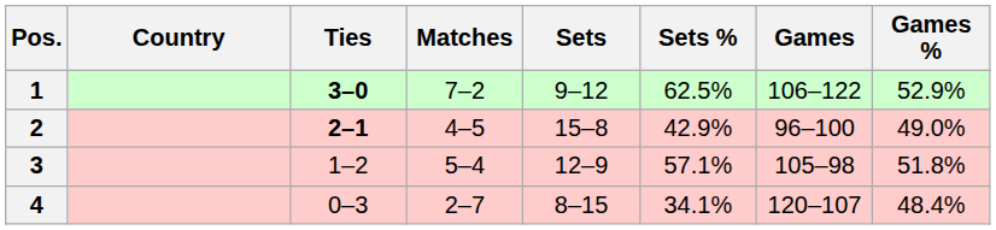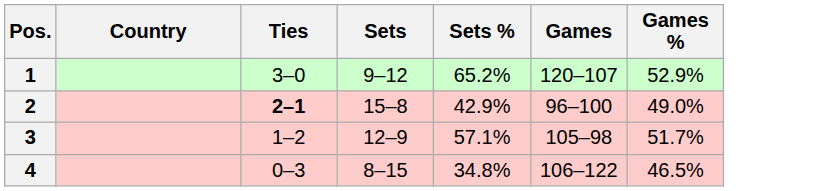- column: Matches | 7–2 | 4–5 | 5–4 | 2–7
1 | Ties: bold -> normal
1 | Sets %: 62.5% -> 65.2%
1 | Games: 106–122 -> 120–107
3 | Games %: 51.8% -> 51.7%
4 | Sets %: 34.1% -> 34.8%
4 | Games: 120–107 -> 106–122
4 | Games %: 48.4% -> 46.5%
